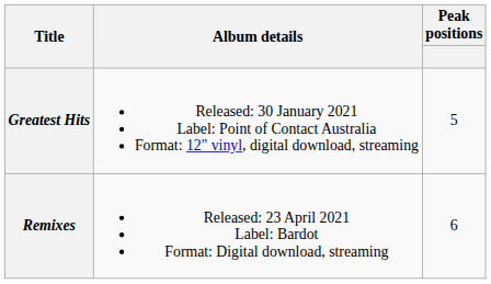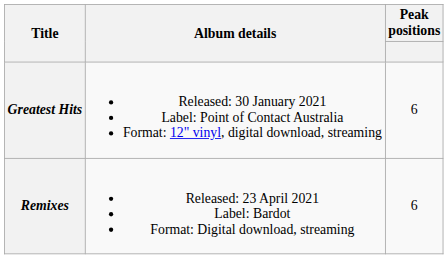Greatest Hits | Peak positions: 5 -> 6
